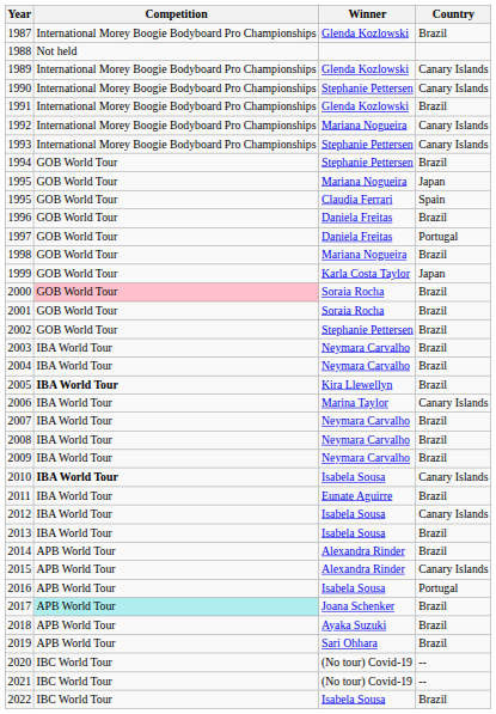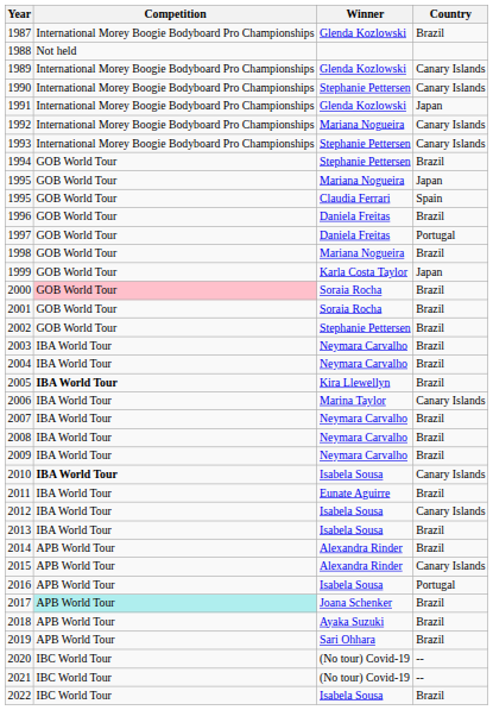1991 | Country: Brazil -> Japan
